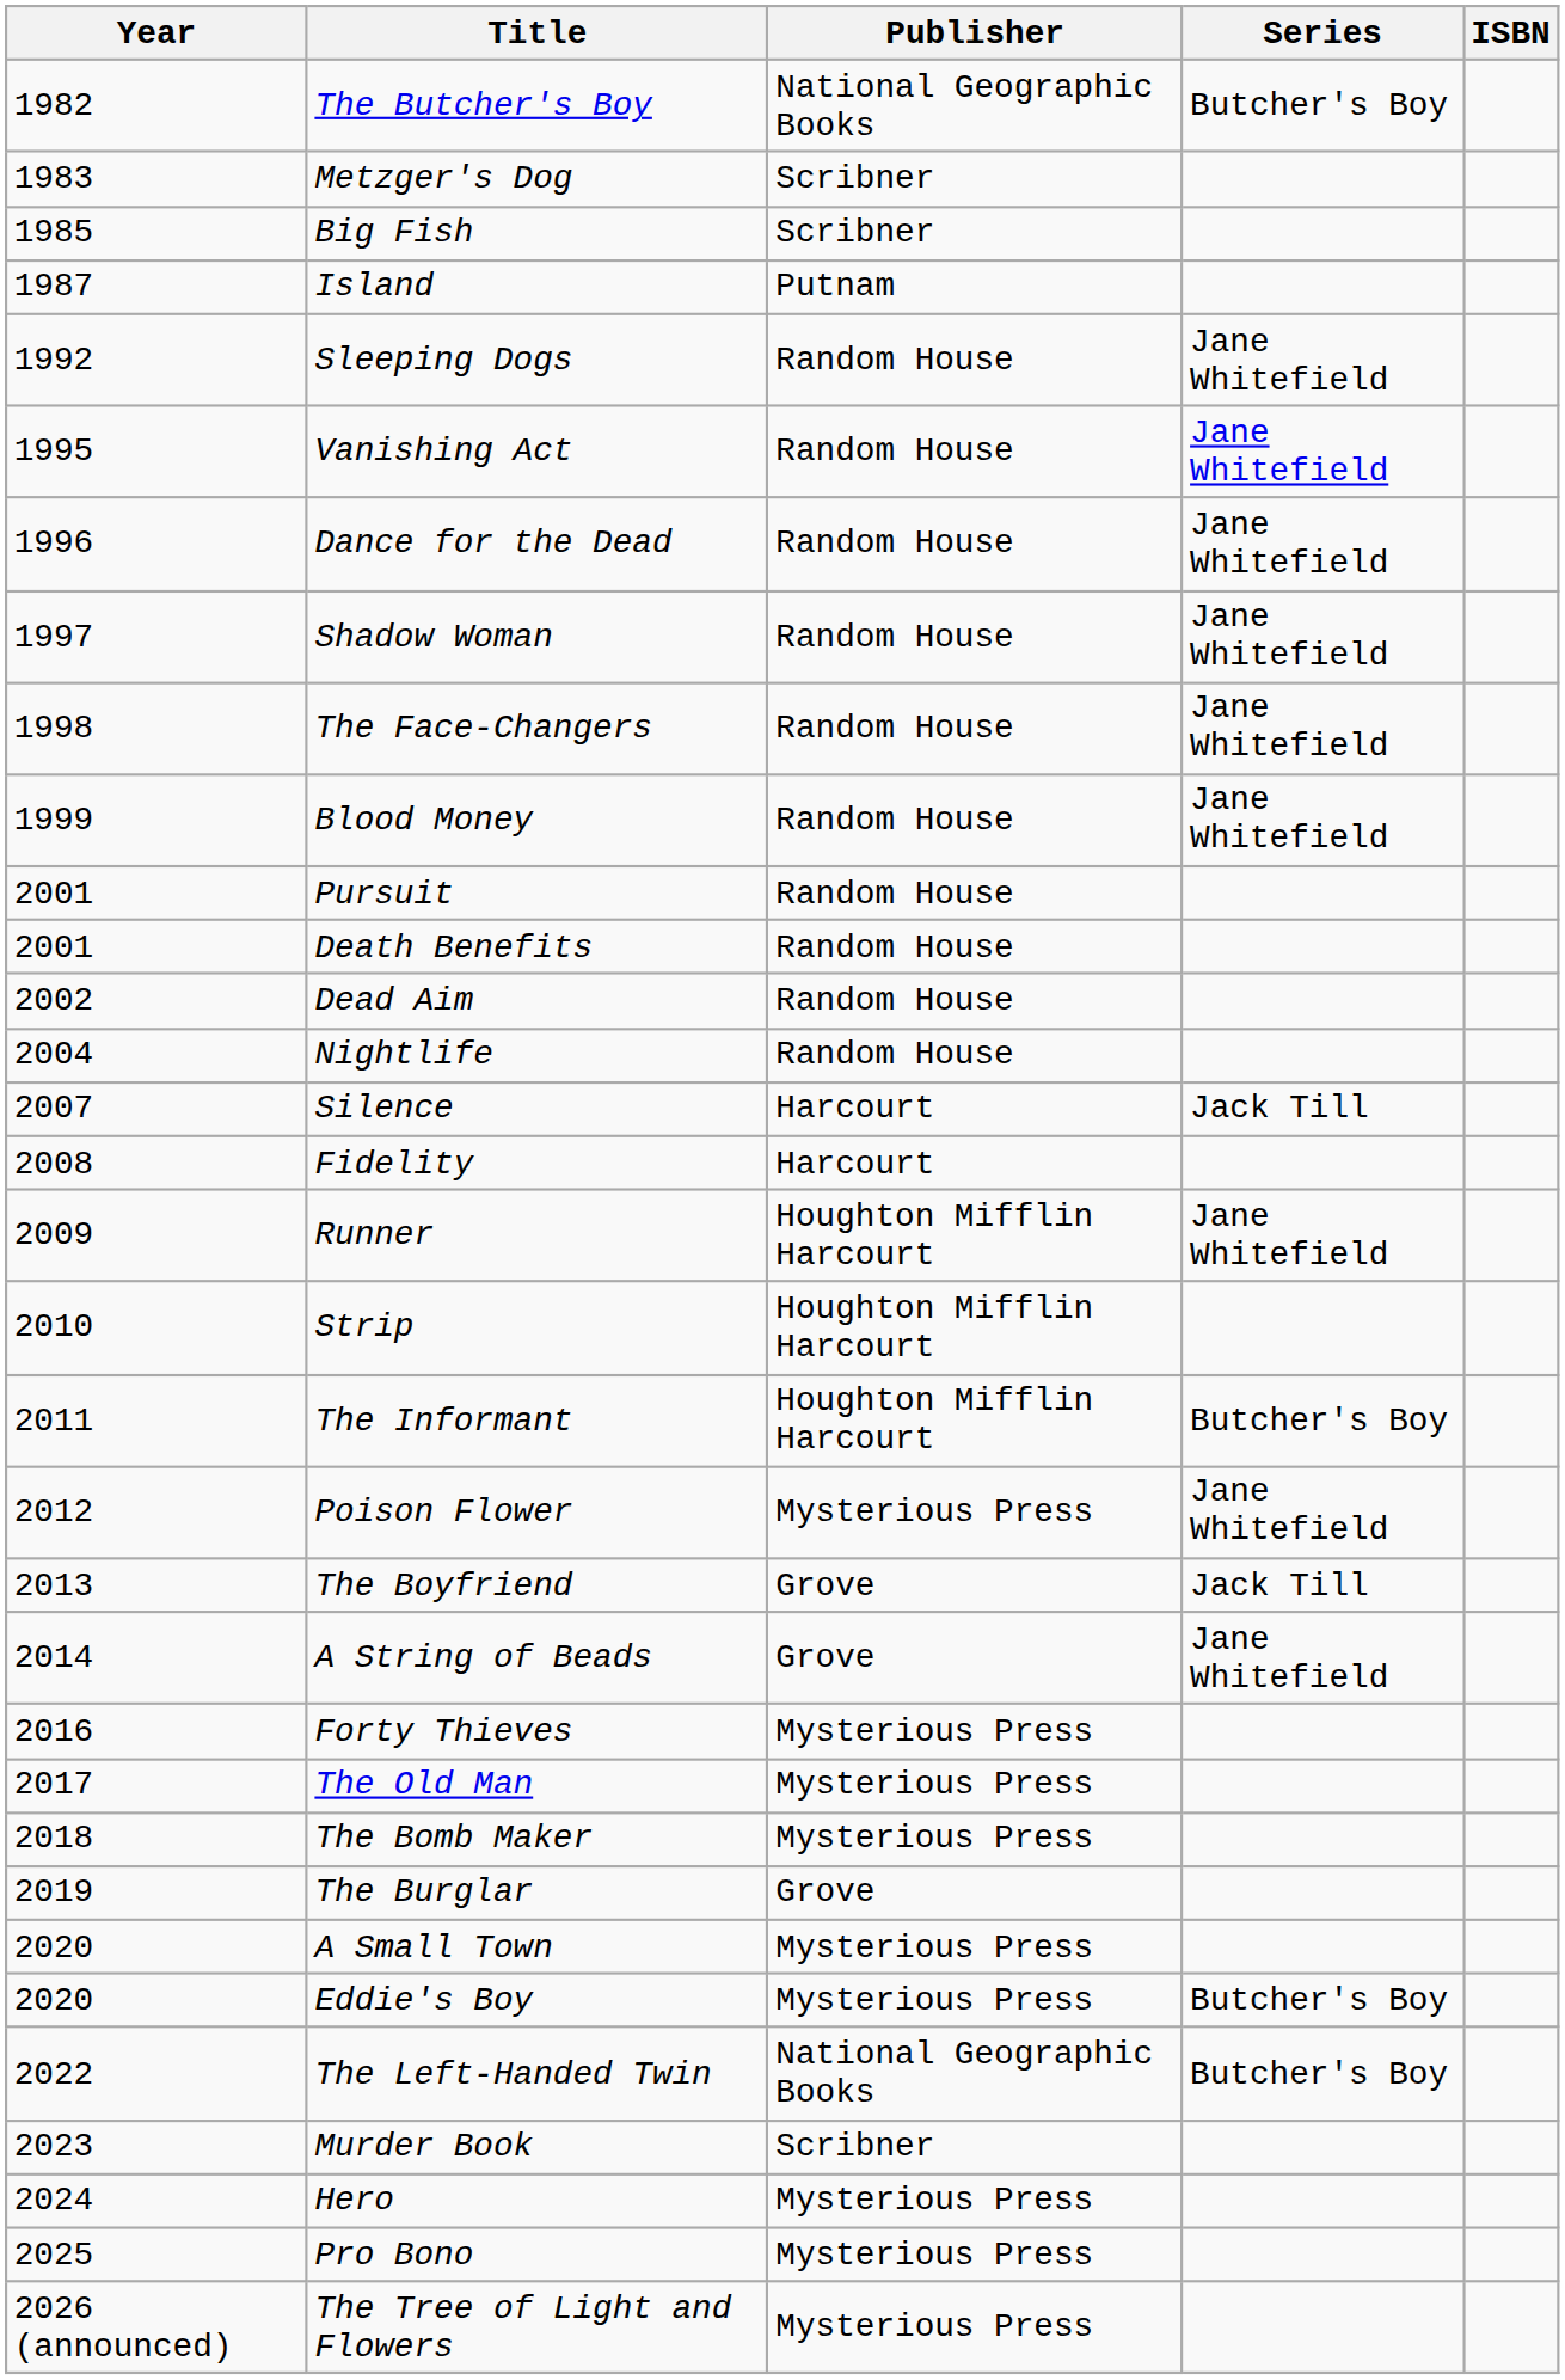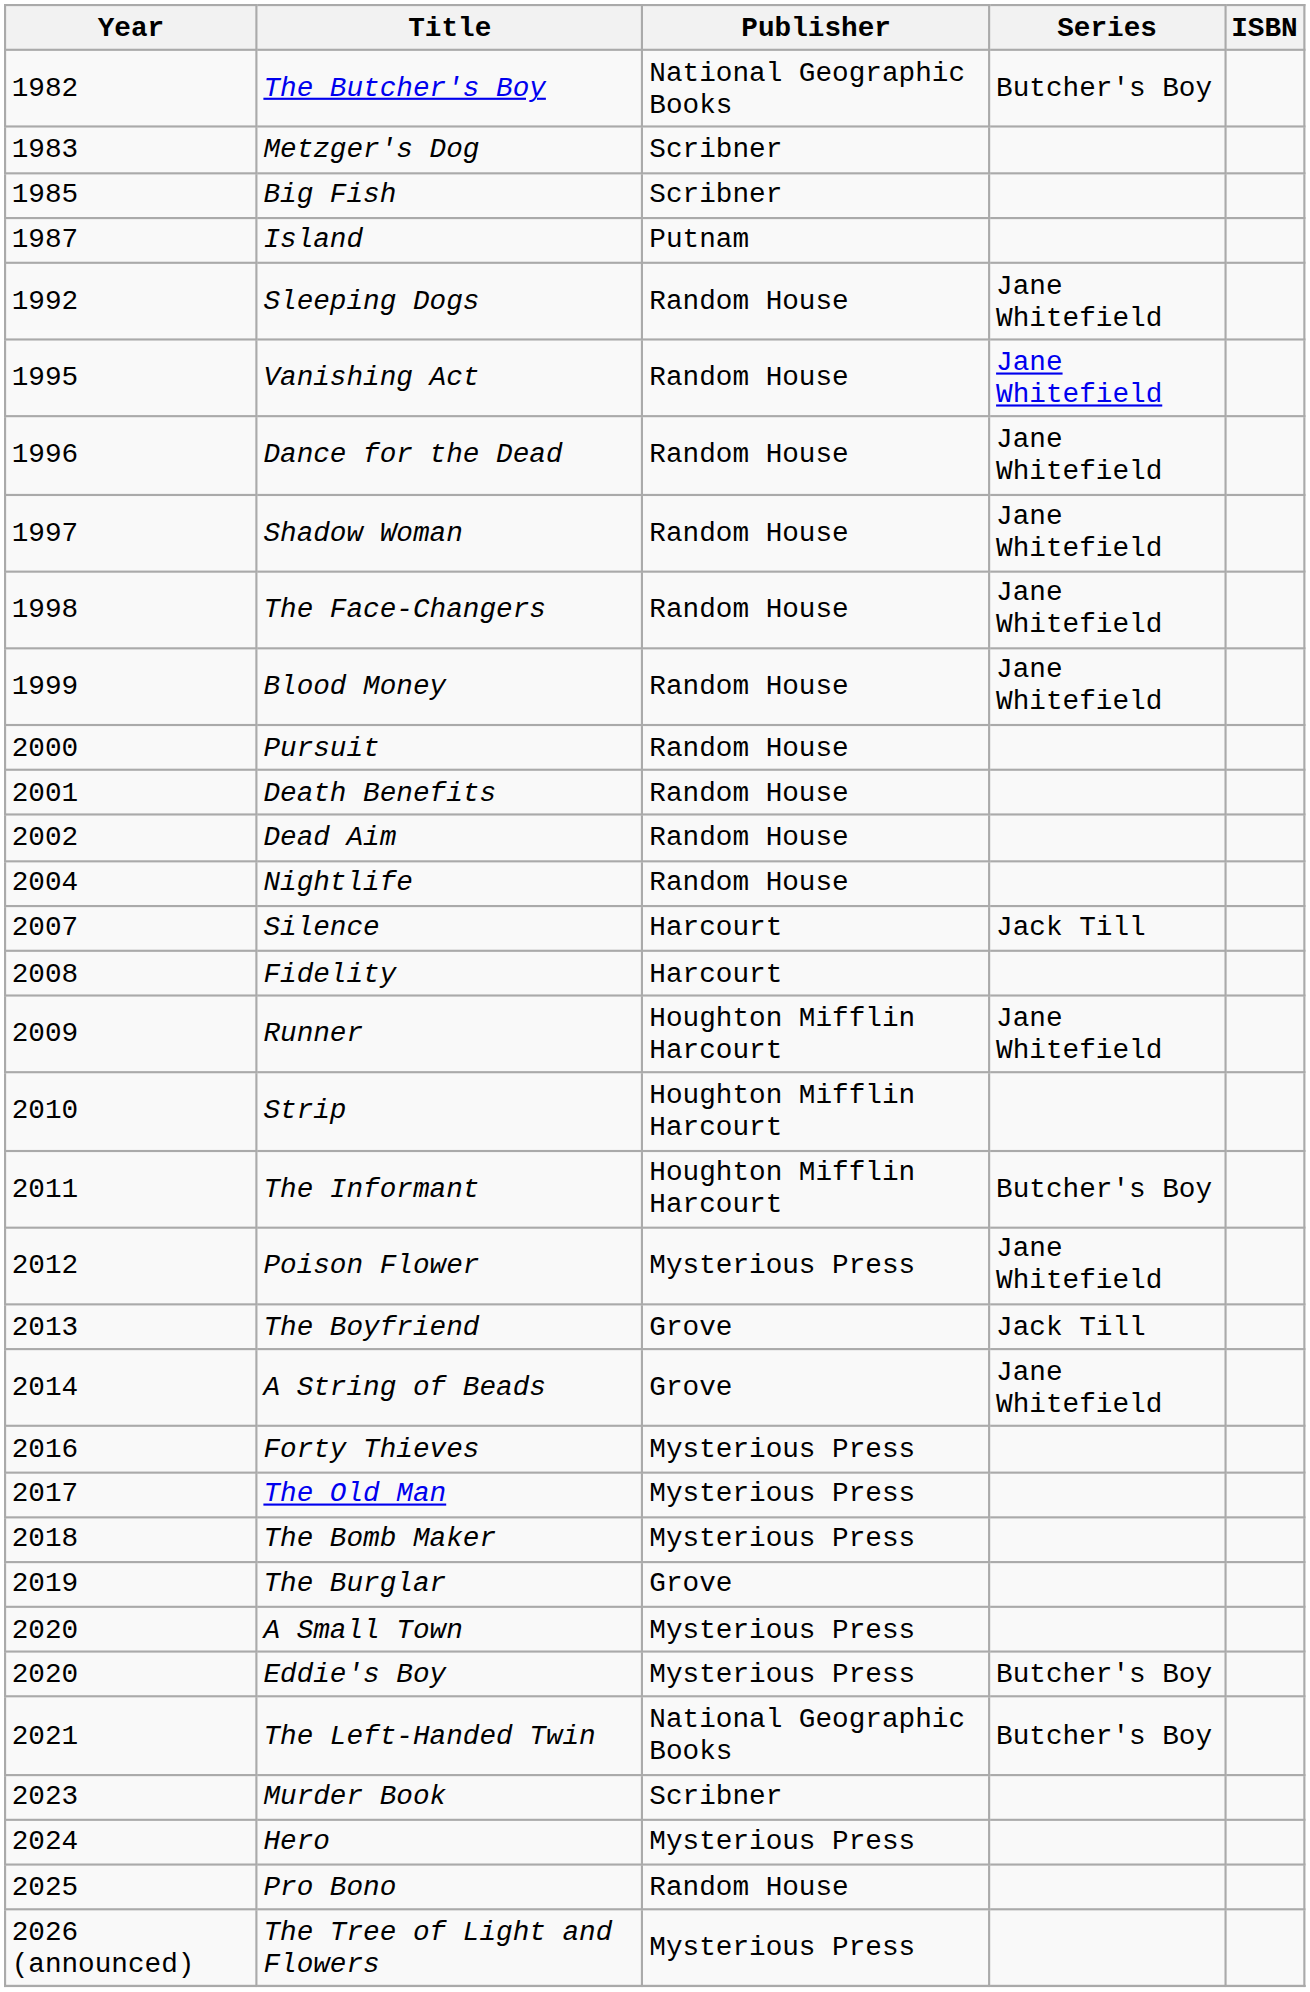Pursuit | Year: 2001 -> 2000
The Left-Handed Twin | Year: 2022 -> 2021
Pro Bono | Publisher: Mysterious Press -> Random House
